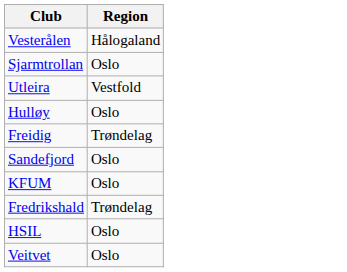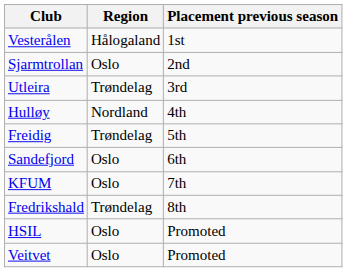+ column: Placement previous season | 1st | 2nd | 3rd | 4th | 5th | 6th | 7th | 8th | Promoted | Promoted
Utleira | Region: Vestfold -> Trøndelag
Hulløy | Region: Oslo -> Nordland
